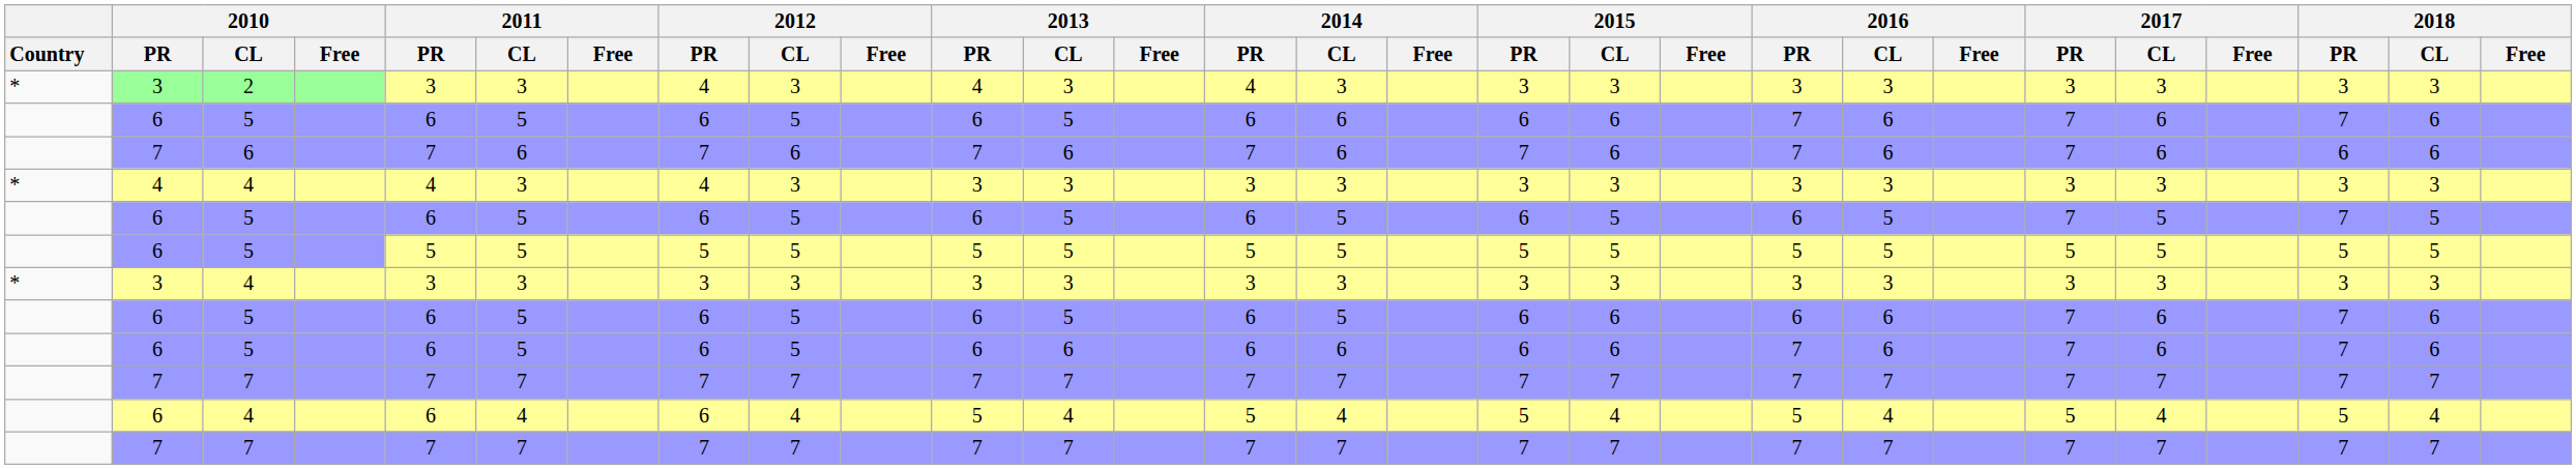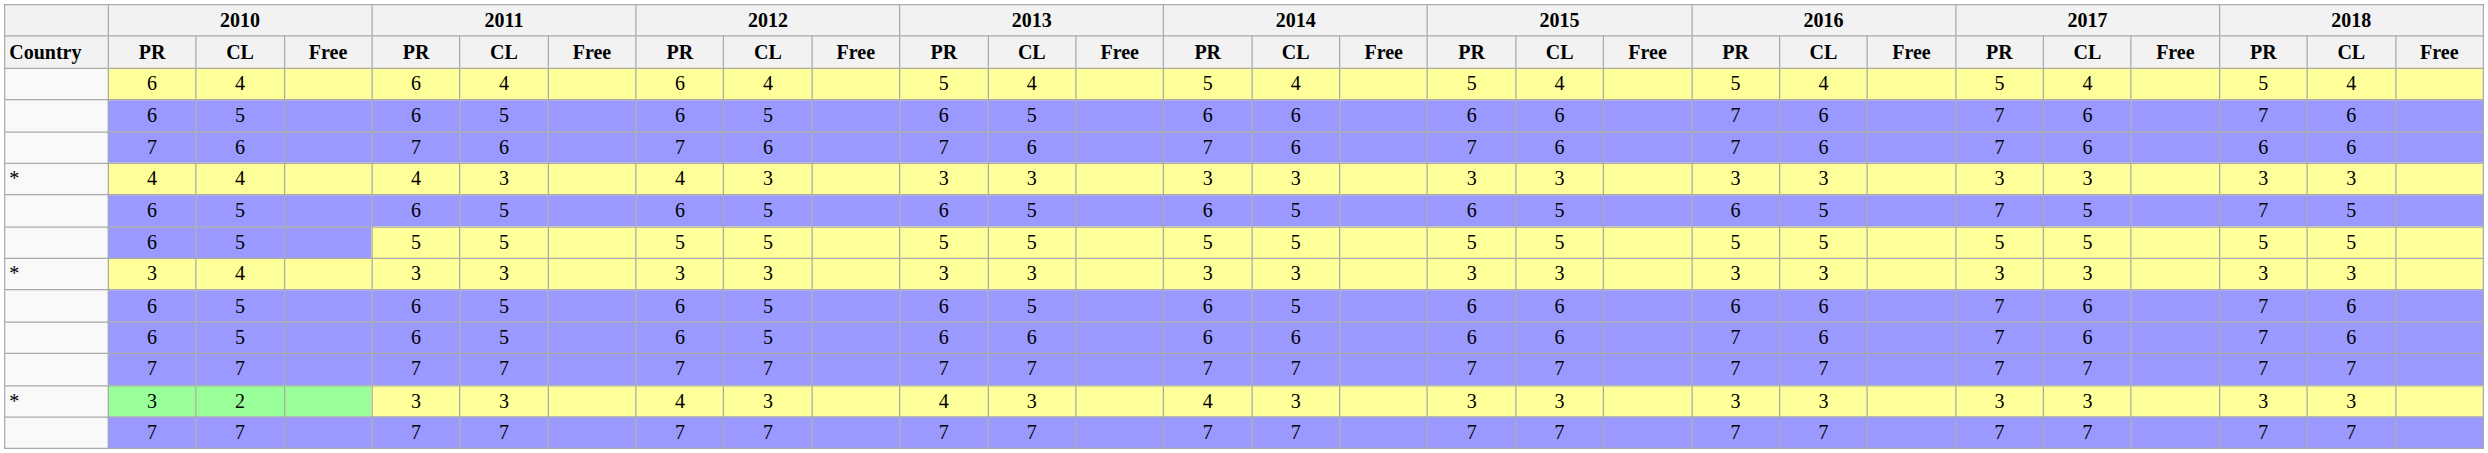rows swapped: 6 / 4 <-> 2
